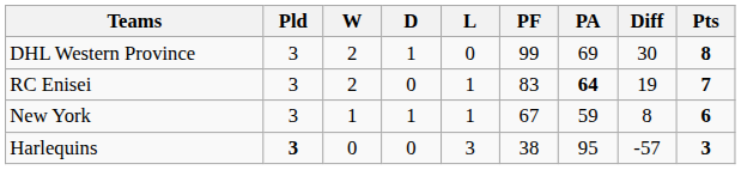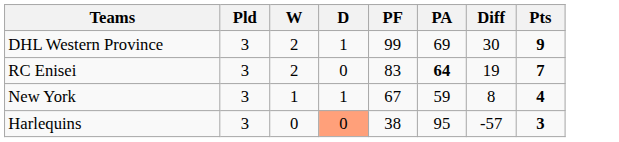- column: L | 0 | 1 | 1 | 3
DHL Western Province | Pts: 8 -> 9
New York | Pts: 6 -> 4
Harlequins | Pld: bold -> normal
Harlequins | D: no background -> lightsalmon background
